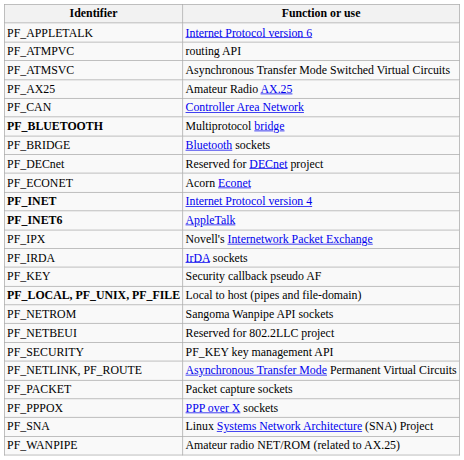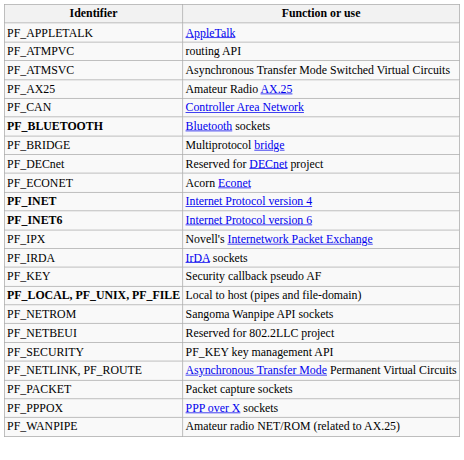PF_APPLETALK | Function or use: Internet Protocol version 6 -> AppleTalk
PF_BLUETOOTH | Function or use: Multiprotocol bridge -> Bluetooth sockets
PF_BRIDGE | Function or use: Bluetooth sockets -> Multiprotocol bridge
PF_INET6 | Function or use: AppleTalk -> Internet Protocol version 6
- row: PF_SNA | Linux Systems Network Architecture (SNA) Project
